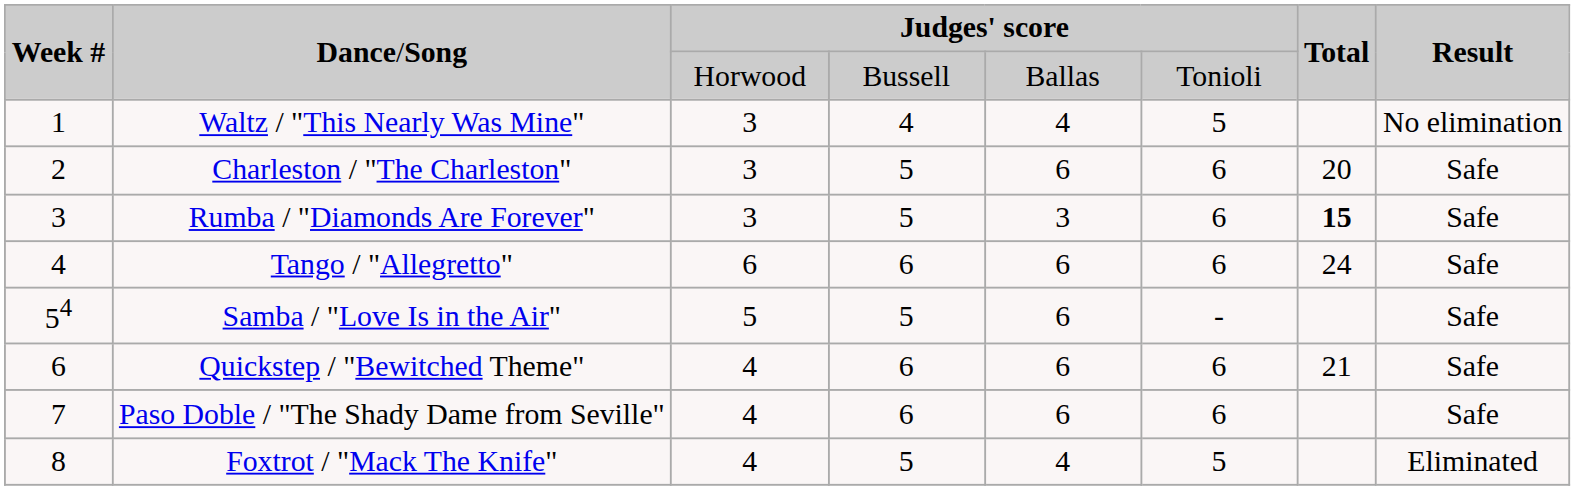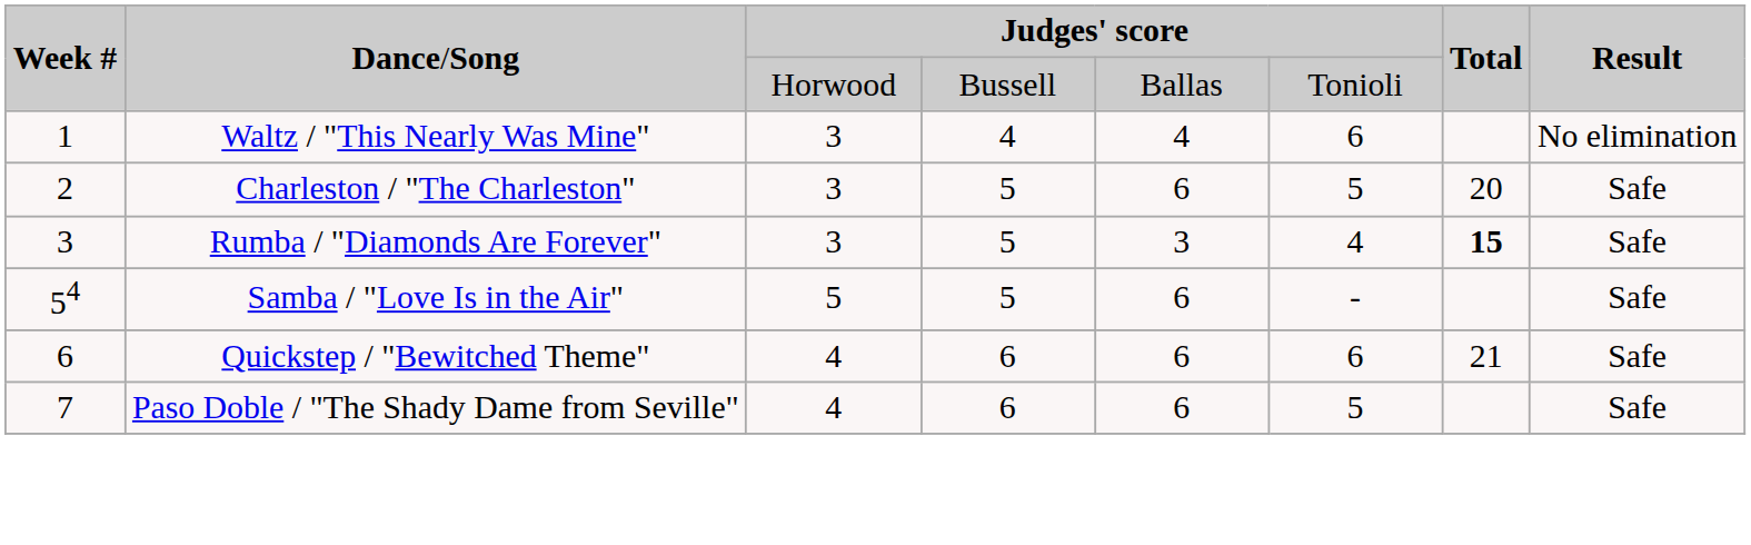Waltz / "This Nearly Was Mine" | column 6: 5 -> 6
Charleston / "The Charleston" | column 6: 6 -> 5
Rumba / "Diamonds Are Forever" | column 6: 6 -> 4
- row: 4 | Tango / "Allegretto" | 6 | 6 | 6 | 6 | 24 | Safe
Paso Doble / "The Shady Dame from Seville" | column 6: 6 -> 5
- row: 8 | Foxtrot / "Mack The Knife" | 4 | 5 | 4 | 5 | Eliminated
